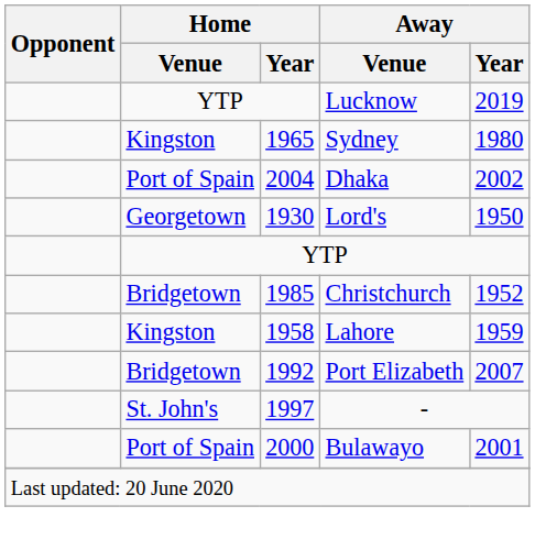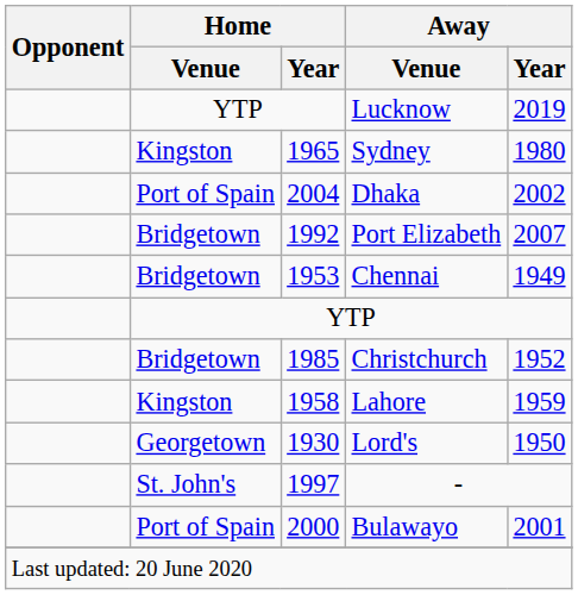rows swapped: Lord's <-> Port Elizabeth
+ row: Bridgetown | 1953 | Chennai | 1949
